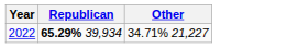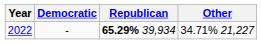+ column: Democratic | -
